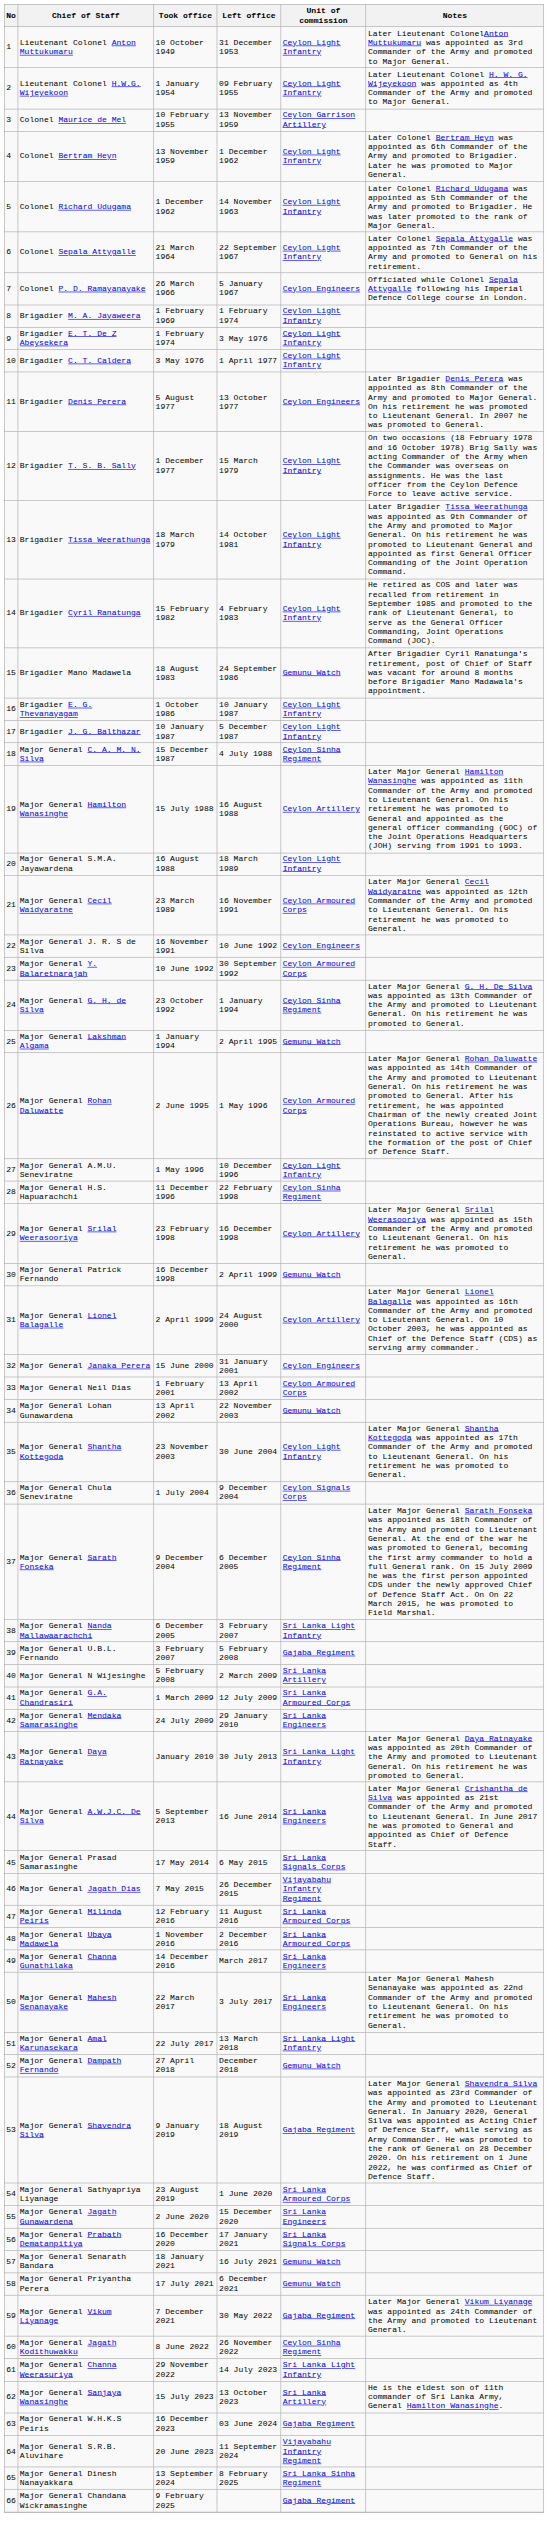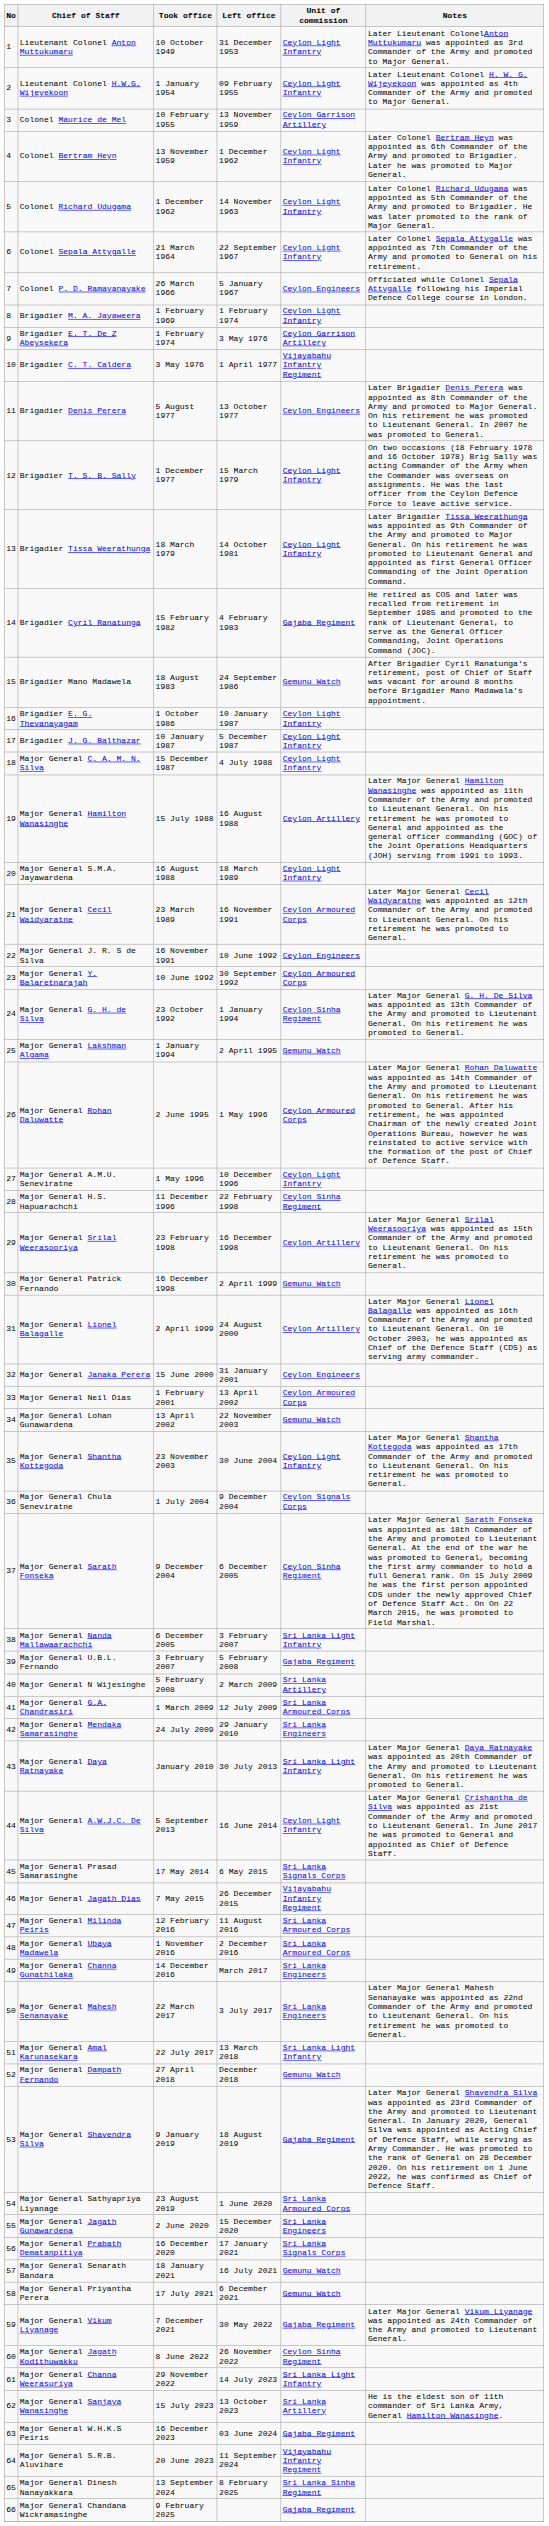Brigadier E. T. De Z Abeysekera | Unit of commission: Ceylon Light Infantry -> Ceylon Garrison Artillery
Brigadier C. T. Caldera | Unit of commission: Ceylon Light Infantry -> Vijayabahu Infantry Regiment
Brigadier Cyril Ranatunga | Unit of commission: Ceylon Light Infantry -> Gajaba Regiment
Major General C. A. M. N. Silva | Unit of commission: Ceylon Sinha Regiment -> Ceylon Light Infantry
Major General A.W.J.C. De Silva | Unit of commission: Sri Lanka Engineers -> Ceylon Light Infantry
